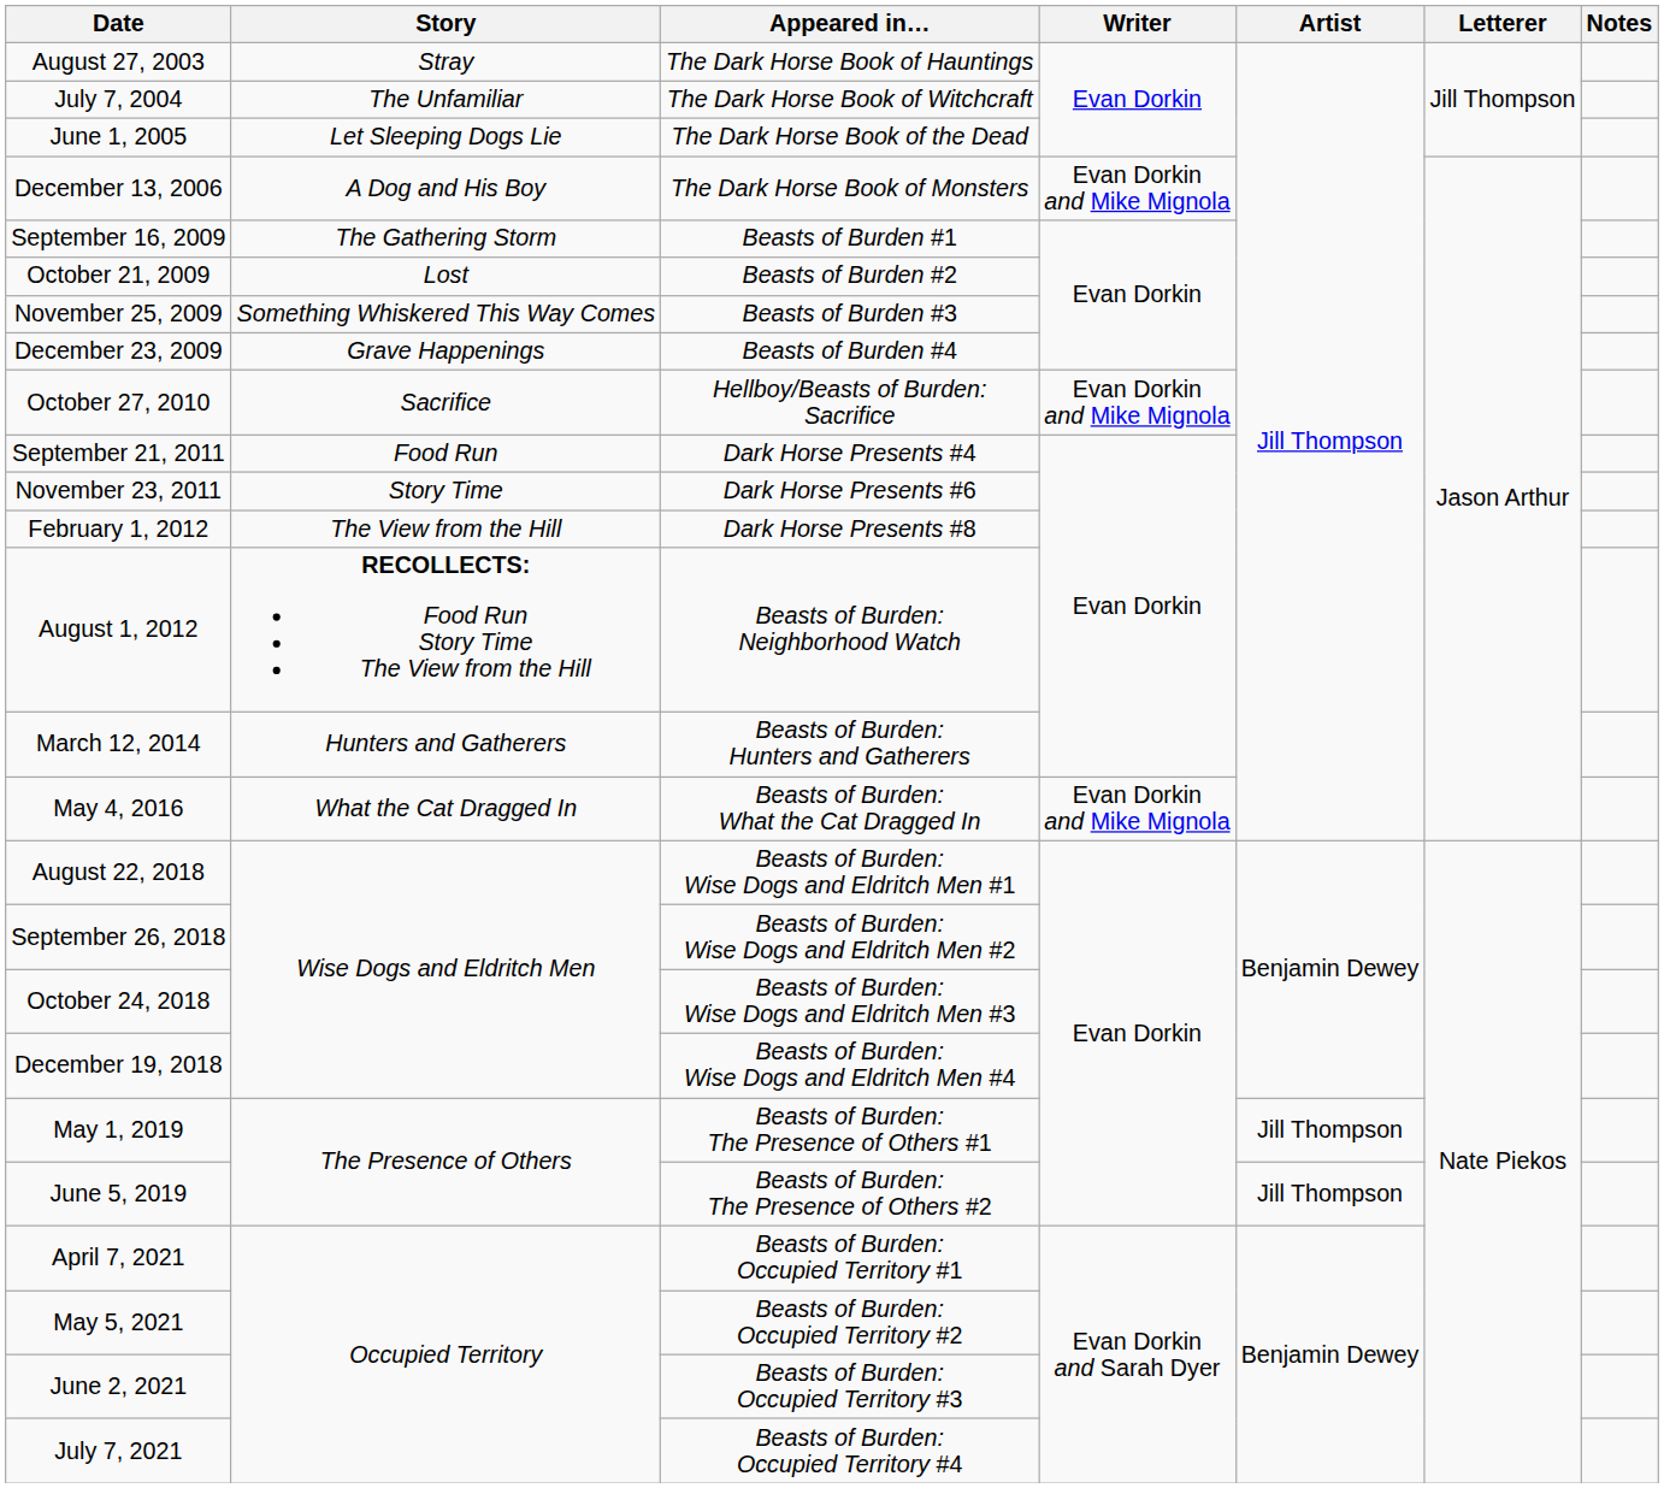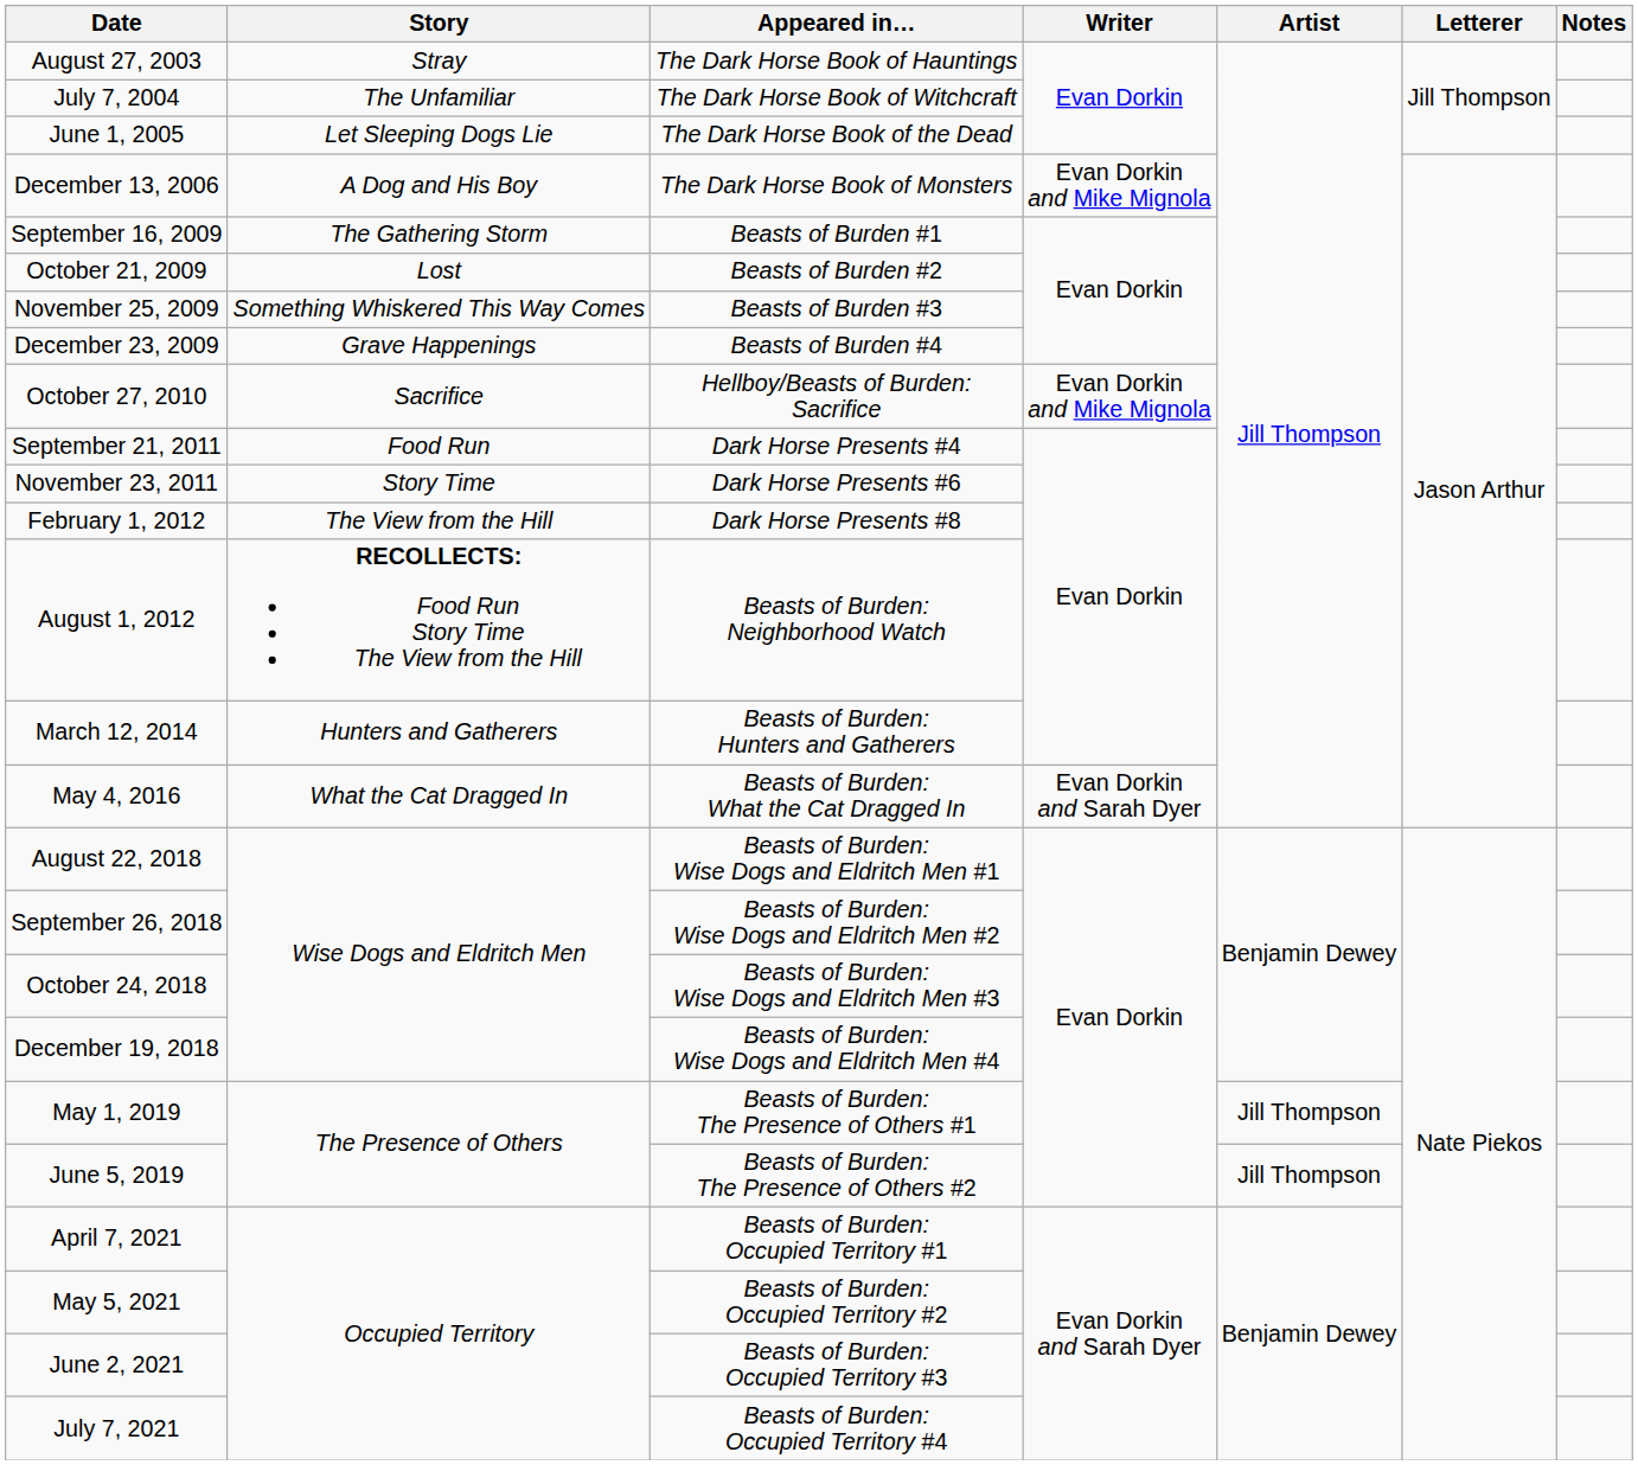May 4, 2016 | Writer: Evan Dorkin and Mike Mignola -> Evan Dorkin and Sarah Dyer
